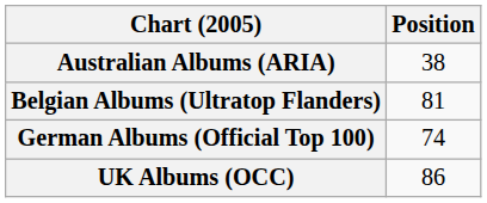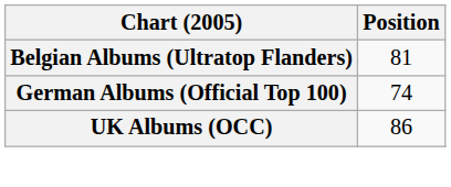- row: Australian Albums (ARIA) | 38
